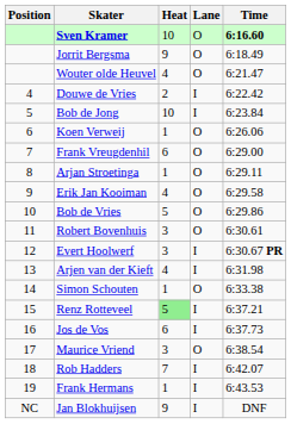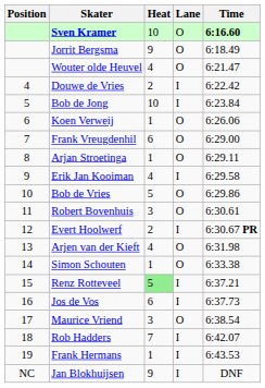Erik Jan Kooiman | Lane: O -> I
Evert Hoolwerf | Heat: 3 -> 2
Arjen van der Kieft | Lane: I -> O
